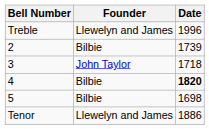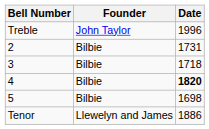Treble | Founder: Llewelyn and James -> John Taylor
2 | Date: 1739 -> 1731
3 | Founder: John Taylor -> Bilbie
